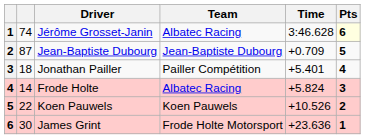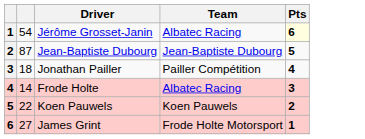- column: Time | 3:46.628 | +0.709 | +5.401 | +5.824 | +10.526 | +23.636
Jérôme Grosset-Janin | column 2: 74 -> 54
James Grint | column 2: 30 -> 27
